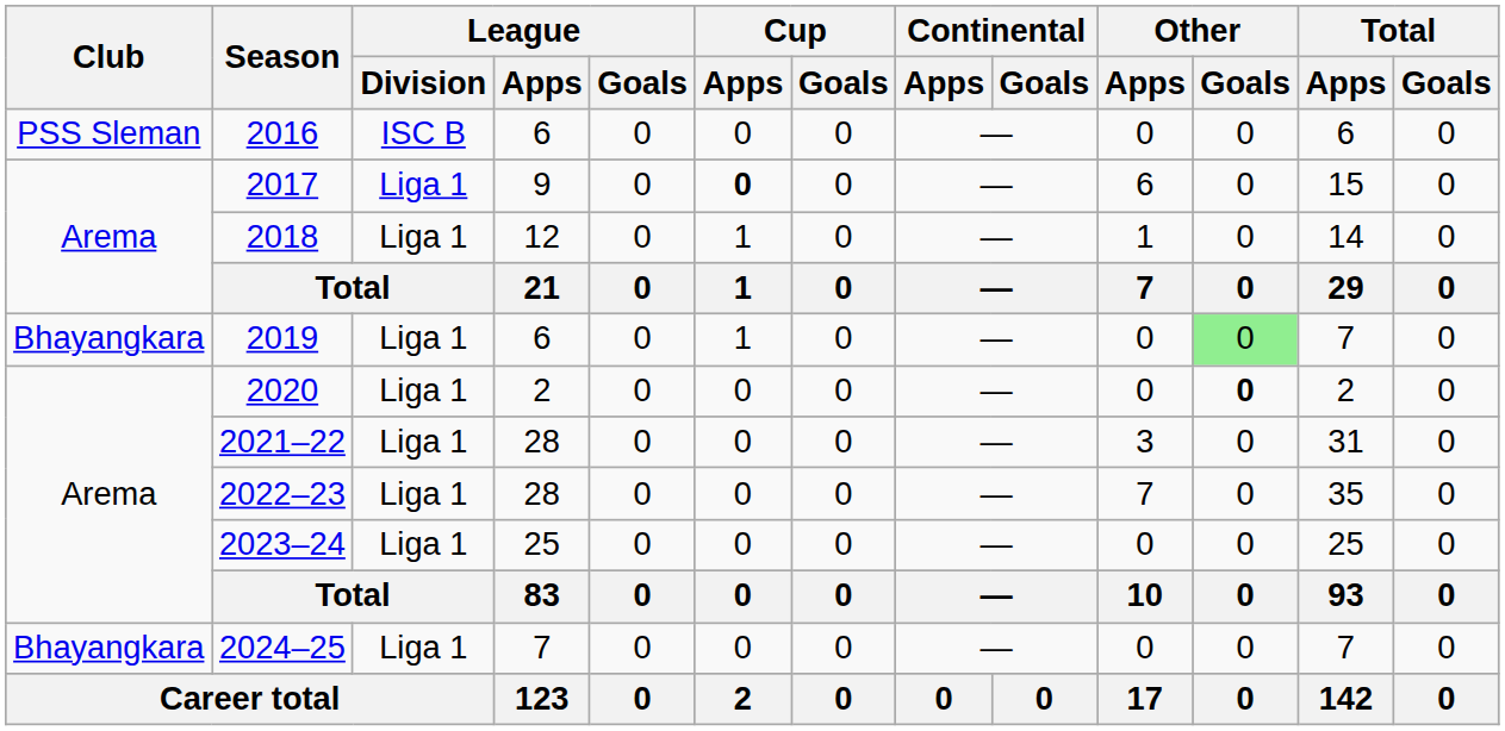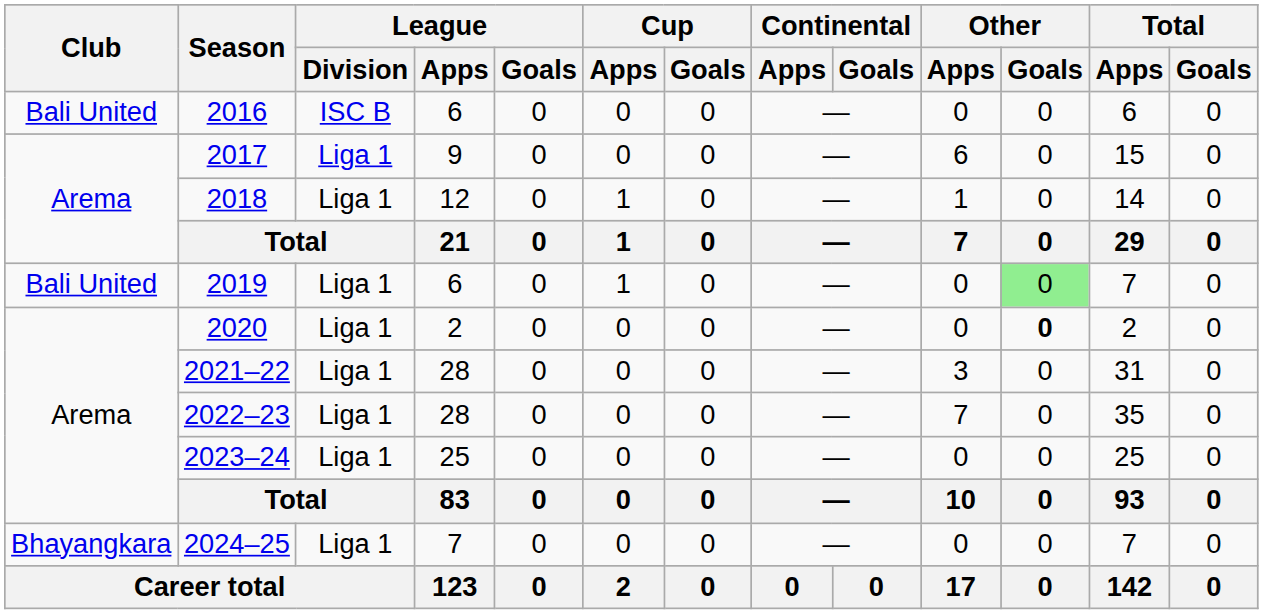2016 | Club: PSS Sleman -> Bali United
2017 | Cup / Apps: bold -> normal
2019 | Club: Bhayangkara -> Bali United
